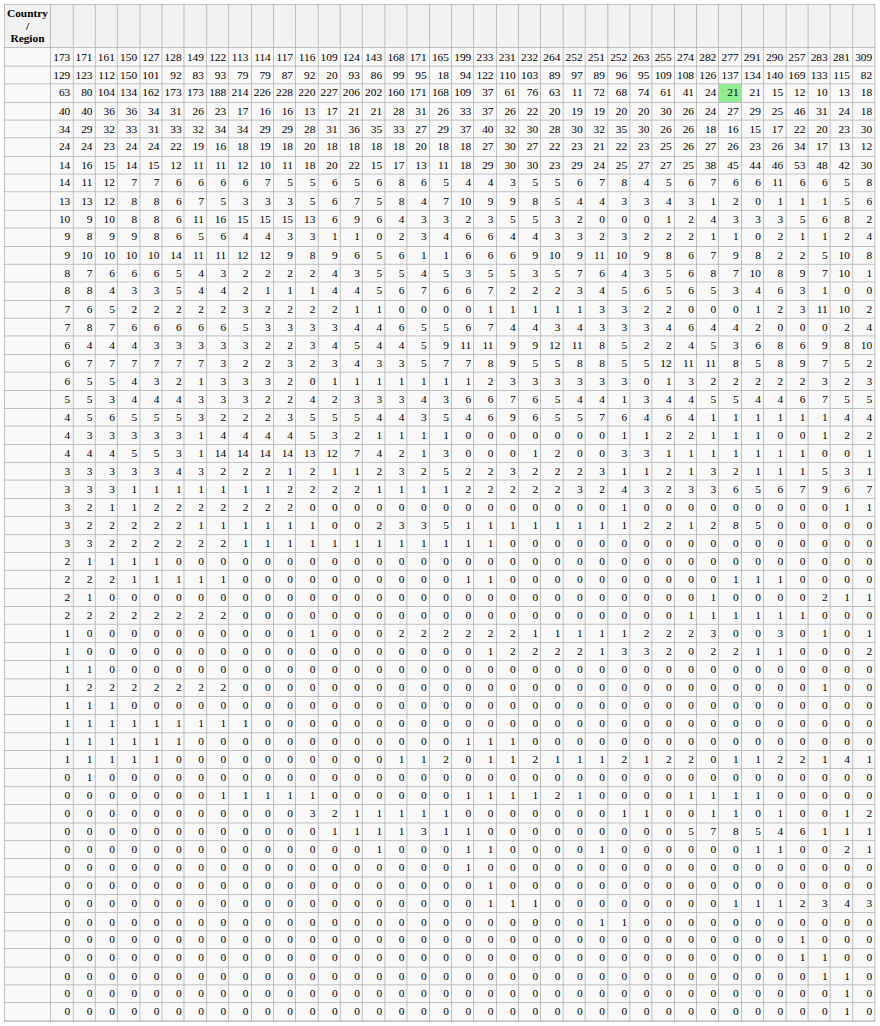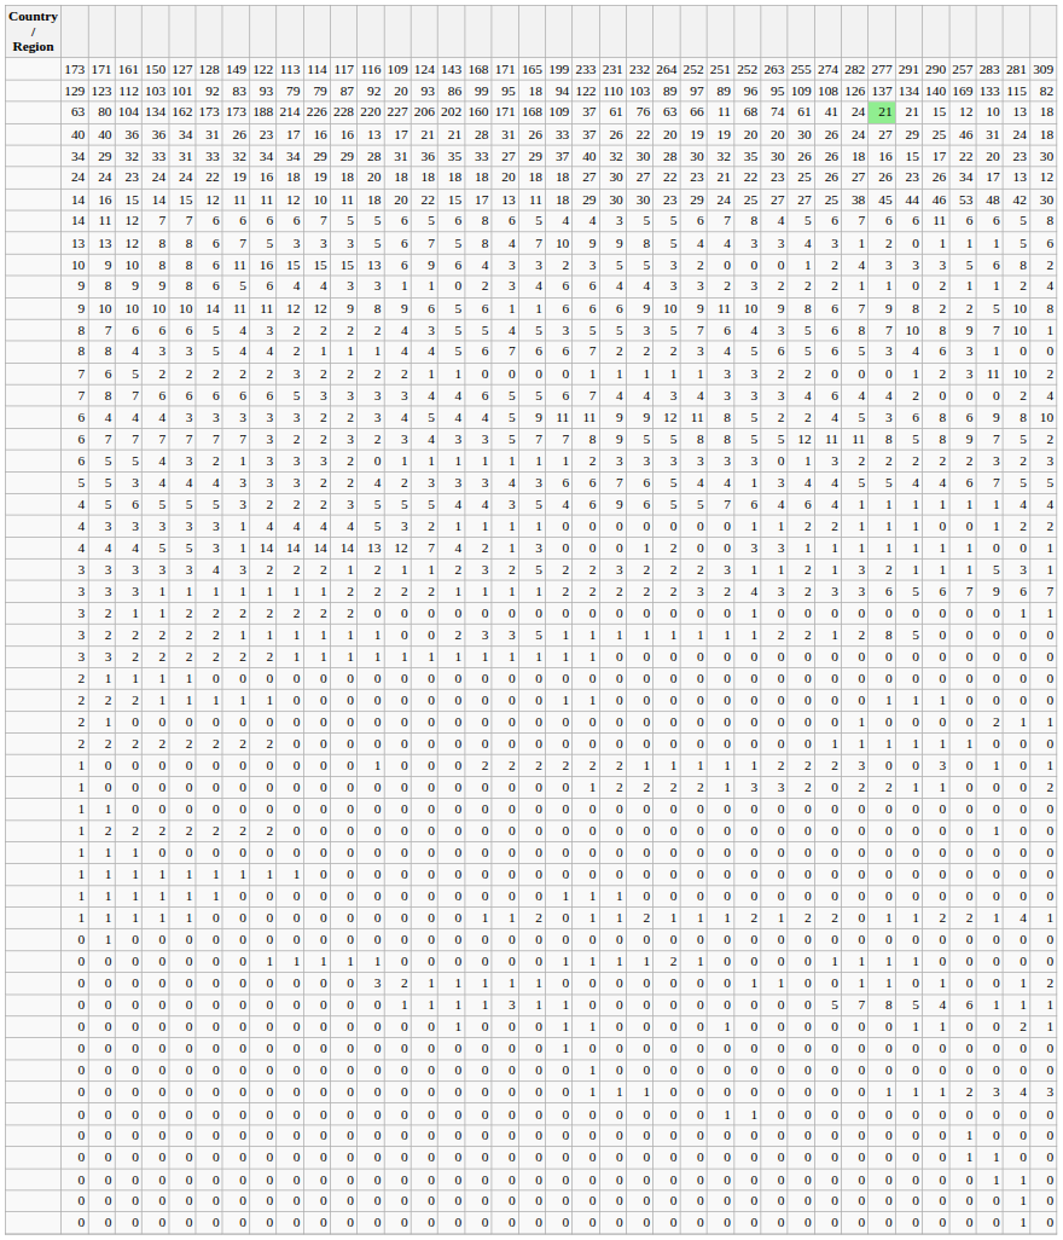123 | column 5: 150 -> 103
80 | column 25: 11 -> 66
80 | column 26: 72 -> 11
